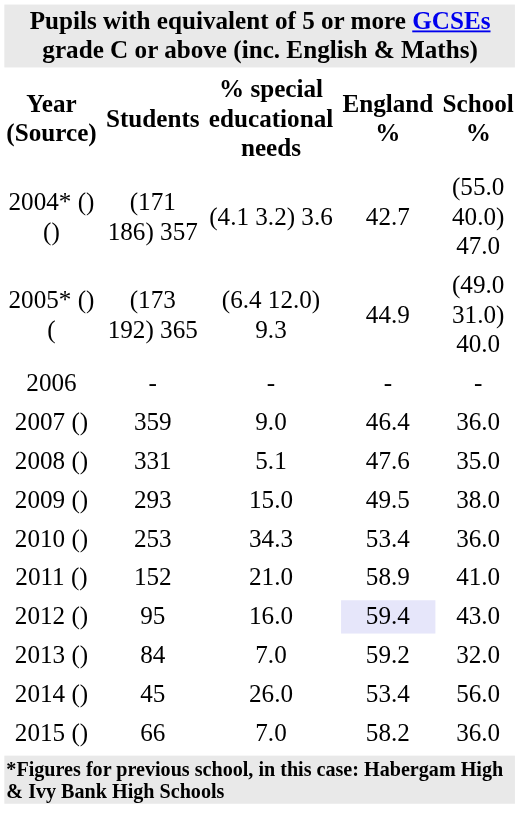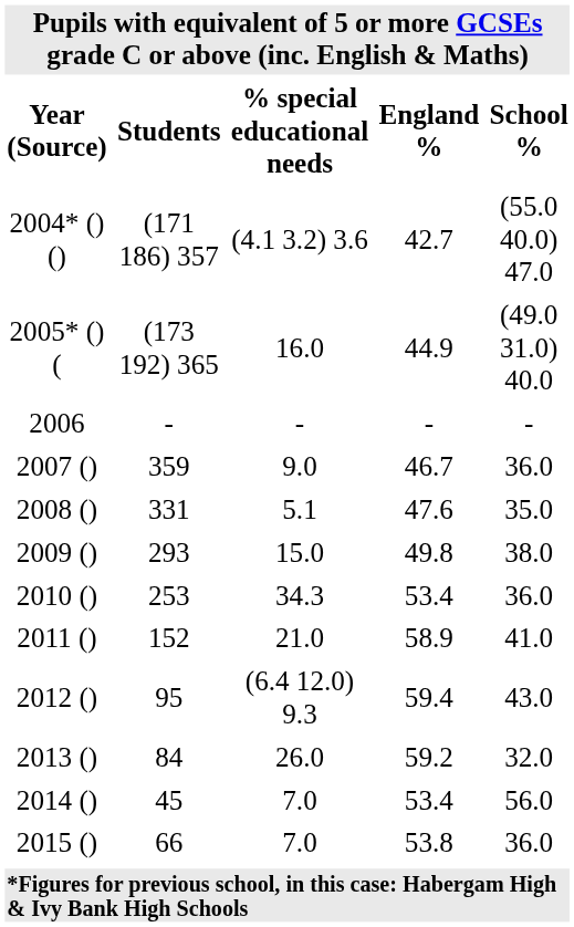2005* ()( | % special educational needs: (6.4 12.0) 9.3 -> 16.0
2007 () | England %: 46.4 -> 46.7
2009 () | England %: 49.5 -> 49.8
2012 () | % special educational needs: 16.0 -> (6.4 12.0) 9.3
2012 () | England %: lavender background -> no background
2013 () | % special educational needs: 7.0 -> 26.0
2014 () | % special educational needs: 26.0 -> 7.0
2015 () | England %: 58.2 -> 53.8
